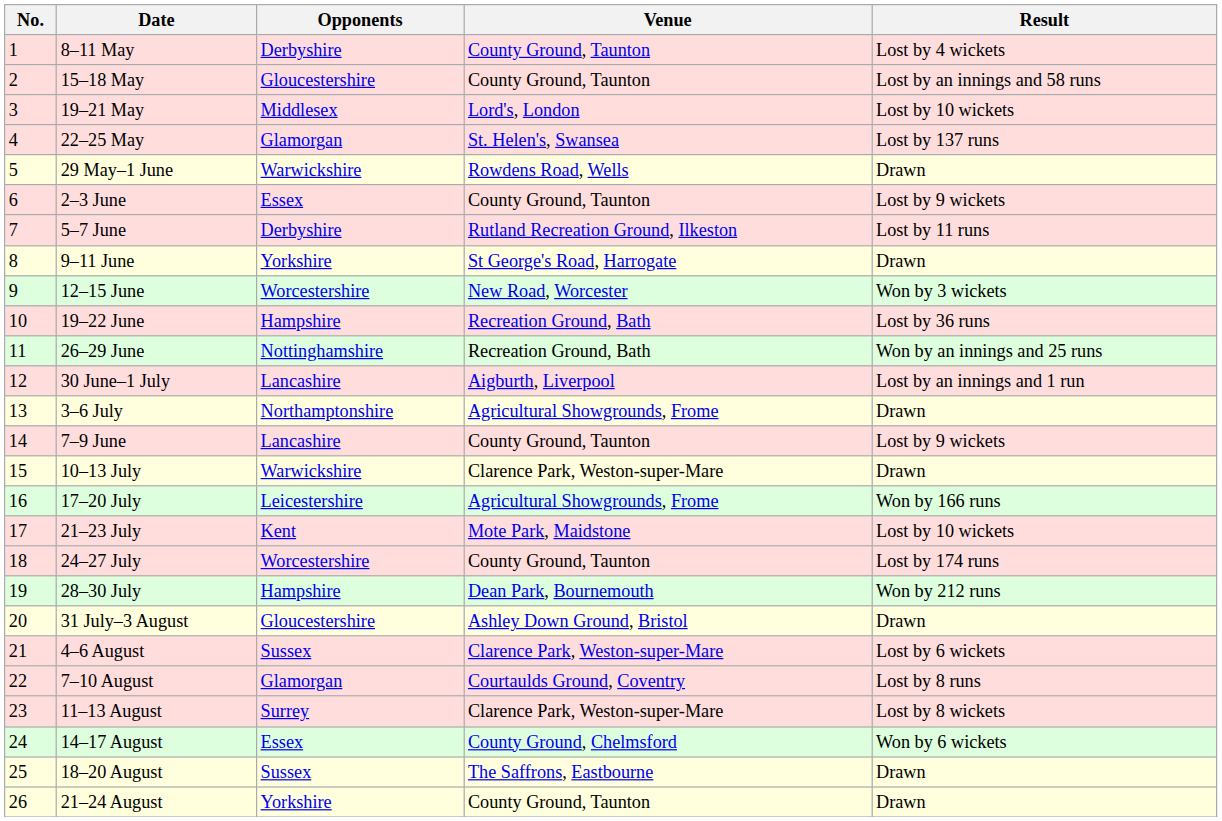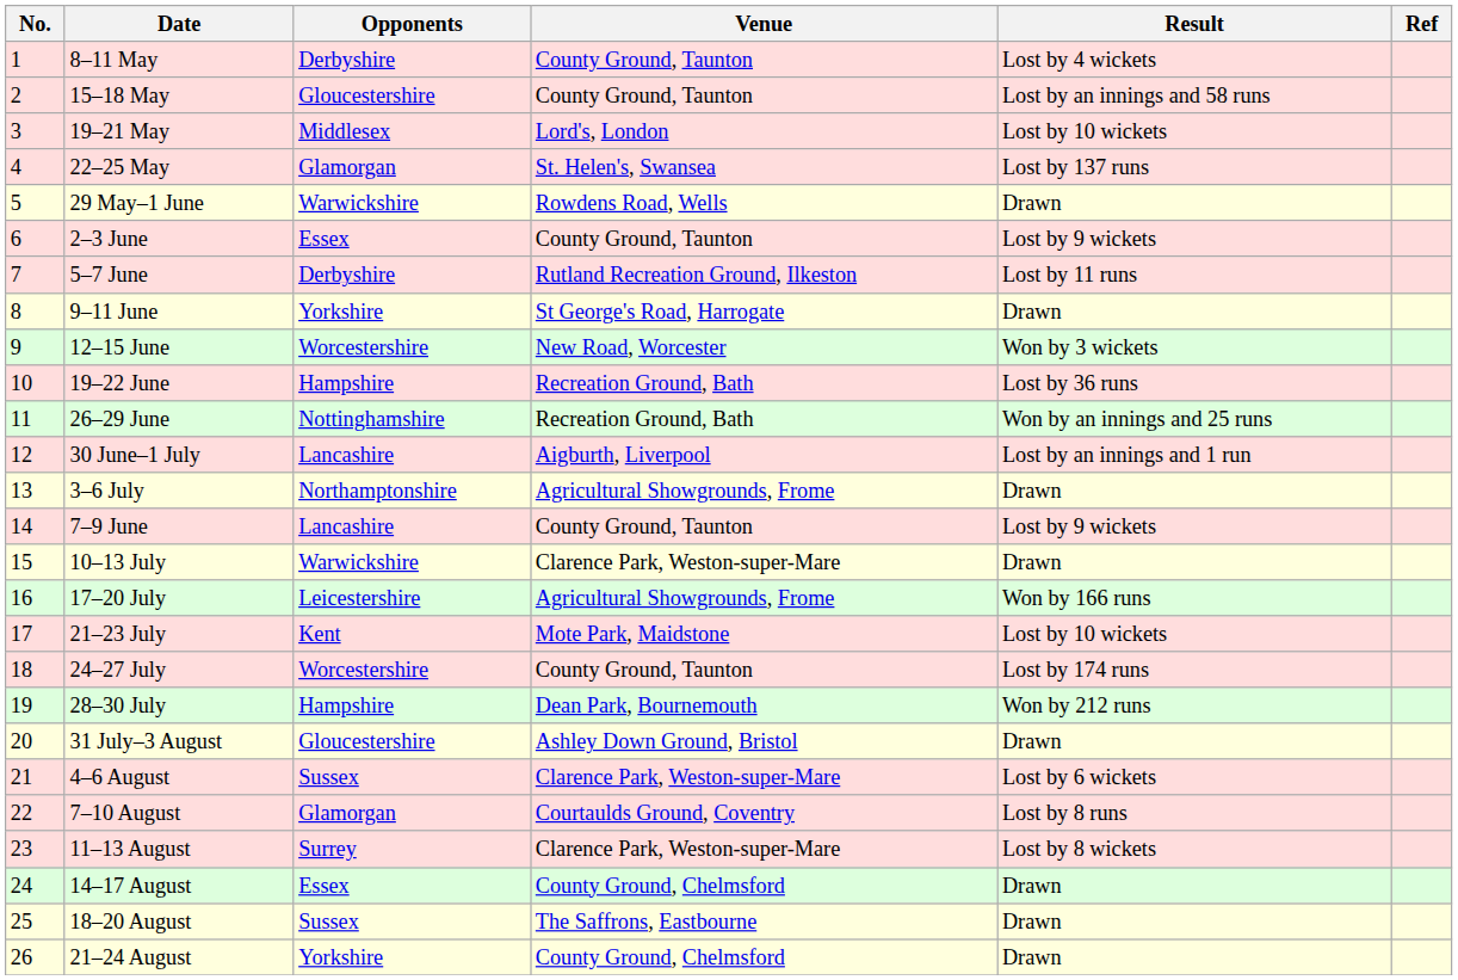+ column: Ref
14–17 August | Result: Won by 6 wickets -> Drawn
21–24 August | Venue: County Ground, Taunton -> County Ground, Chelmsford
